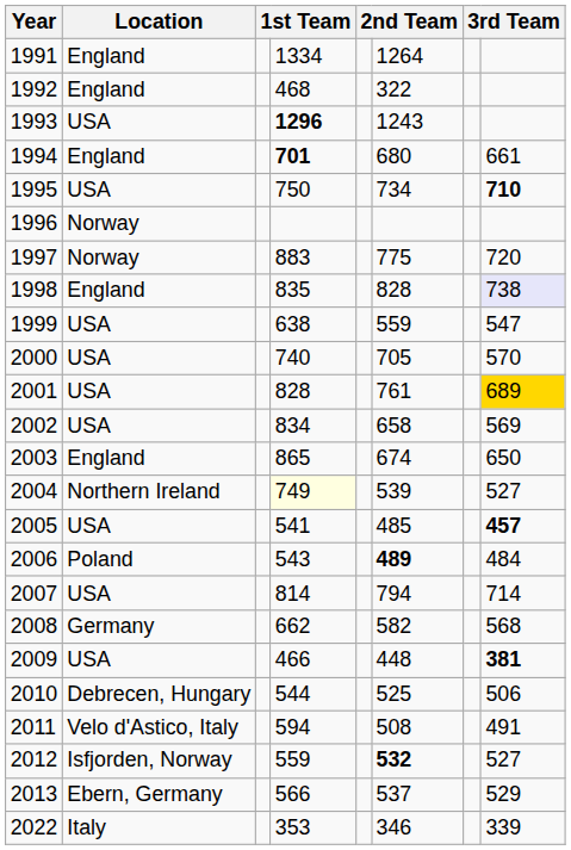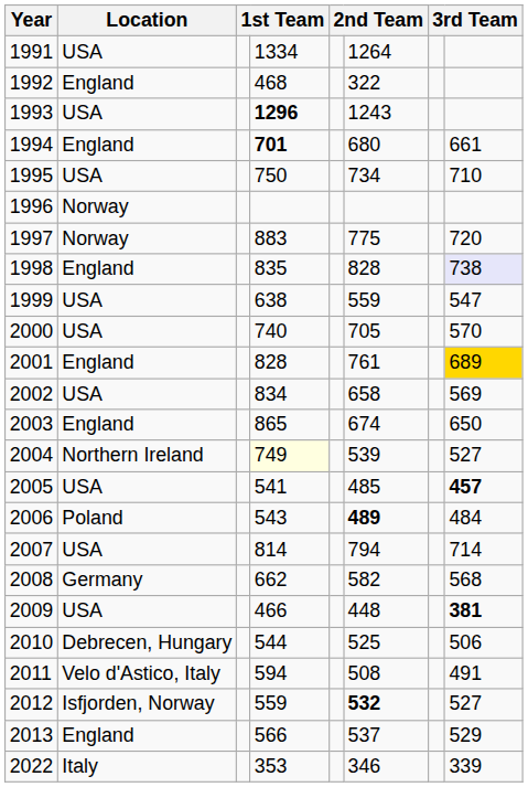1991 | Location: England -> USA
1995 | column 8: bold -> normal
2001 | Location: USA -> England
2013 | Location: Ebern, Germany -> England
